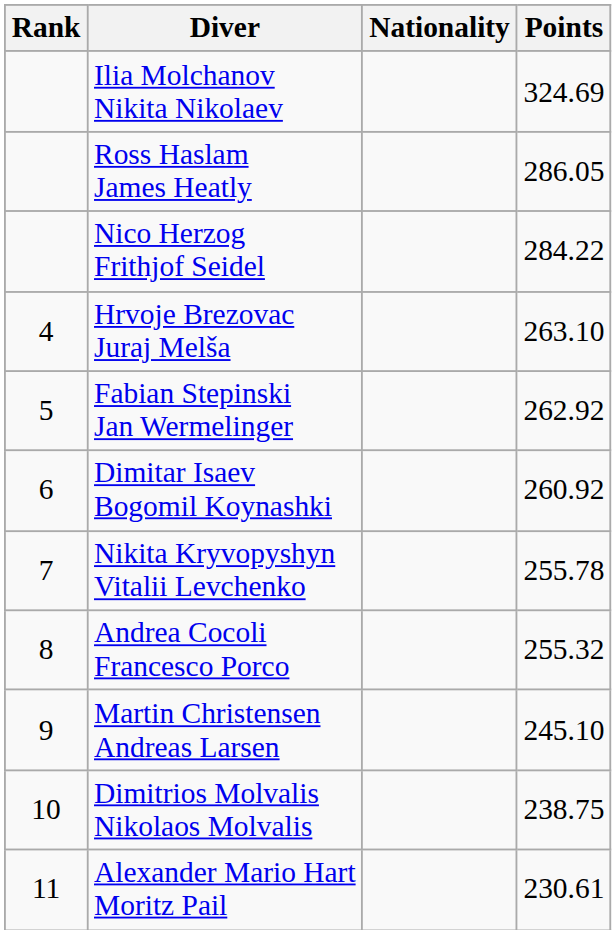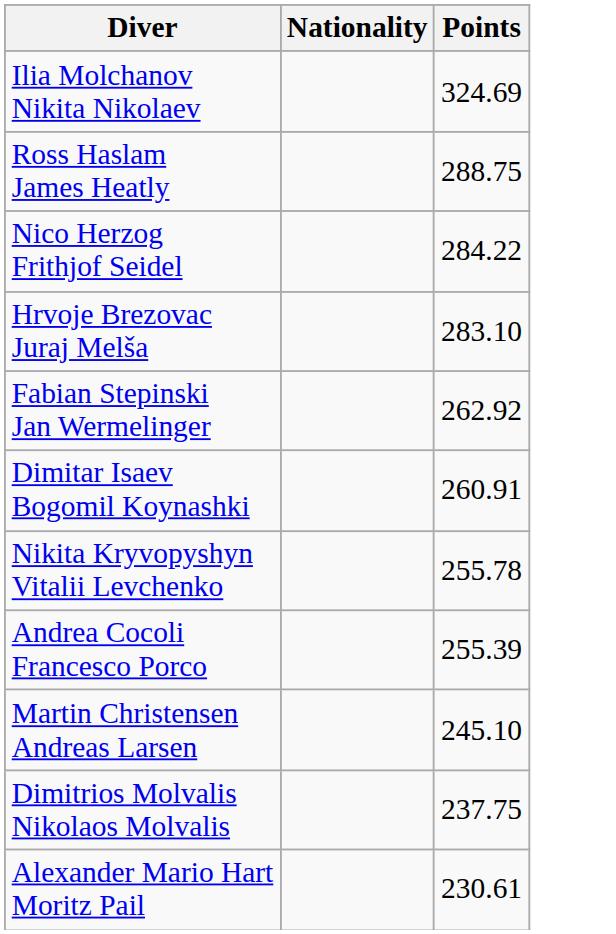- column: Rank | 4 | 5 | 6 | 7 | 8 | 9 | 10 | 11
Ross Haslam James Heatly | Points: 286.05 -> 288.75
Hrvoje Brezovac Juraj Melša | Points: 263.10 -> 283.10
Dimitar Isaev Bogomil Koynashki | Points: 260.92 -> 260.91
Andrea Cocoli Francesco Porco | Points: 255.32 -> 255.39
Dimitrios Molvalis Nikolaos Molvalis | Points: 238.75 -> 237.75
